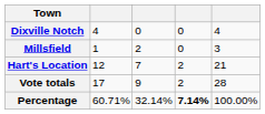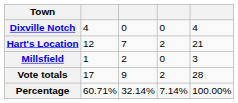rows swapped: Hart's Location <-> Millsfield
Percentage | column 4: bold -> normal
